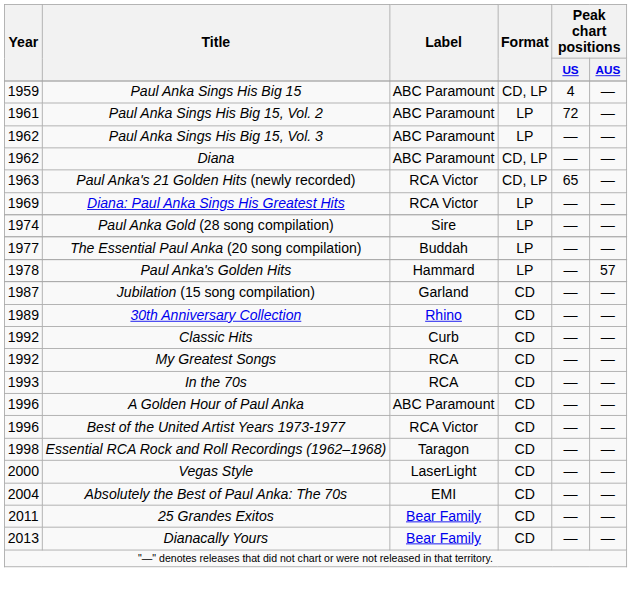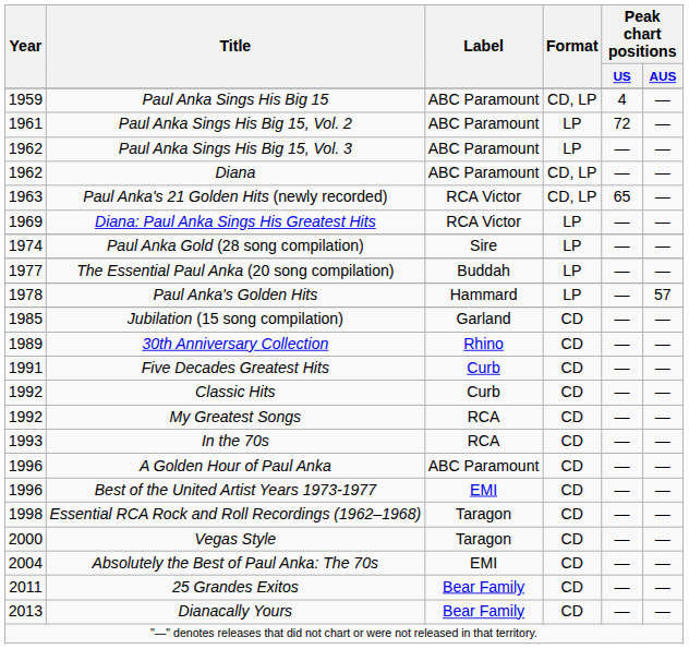Jubilation (15 song compilation) | Year: 1987 -> 1985
+ row: 1991 | Five Decades Greatest Hits | Curb | CD | — | —
Best of the United Artist Years 1973-1977 | Label: RCA Victor -> EMI
Vegas Style | Label: LaserLight -> Taragon
